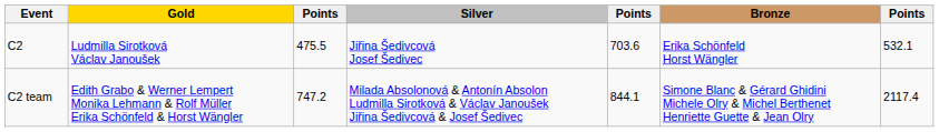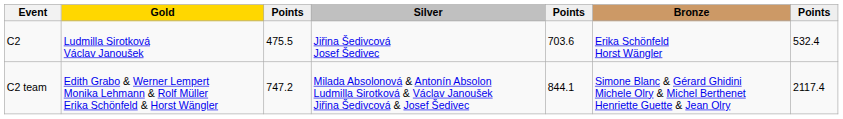C2 | column 7: 532.1 -> 532.4
